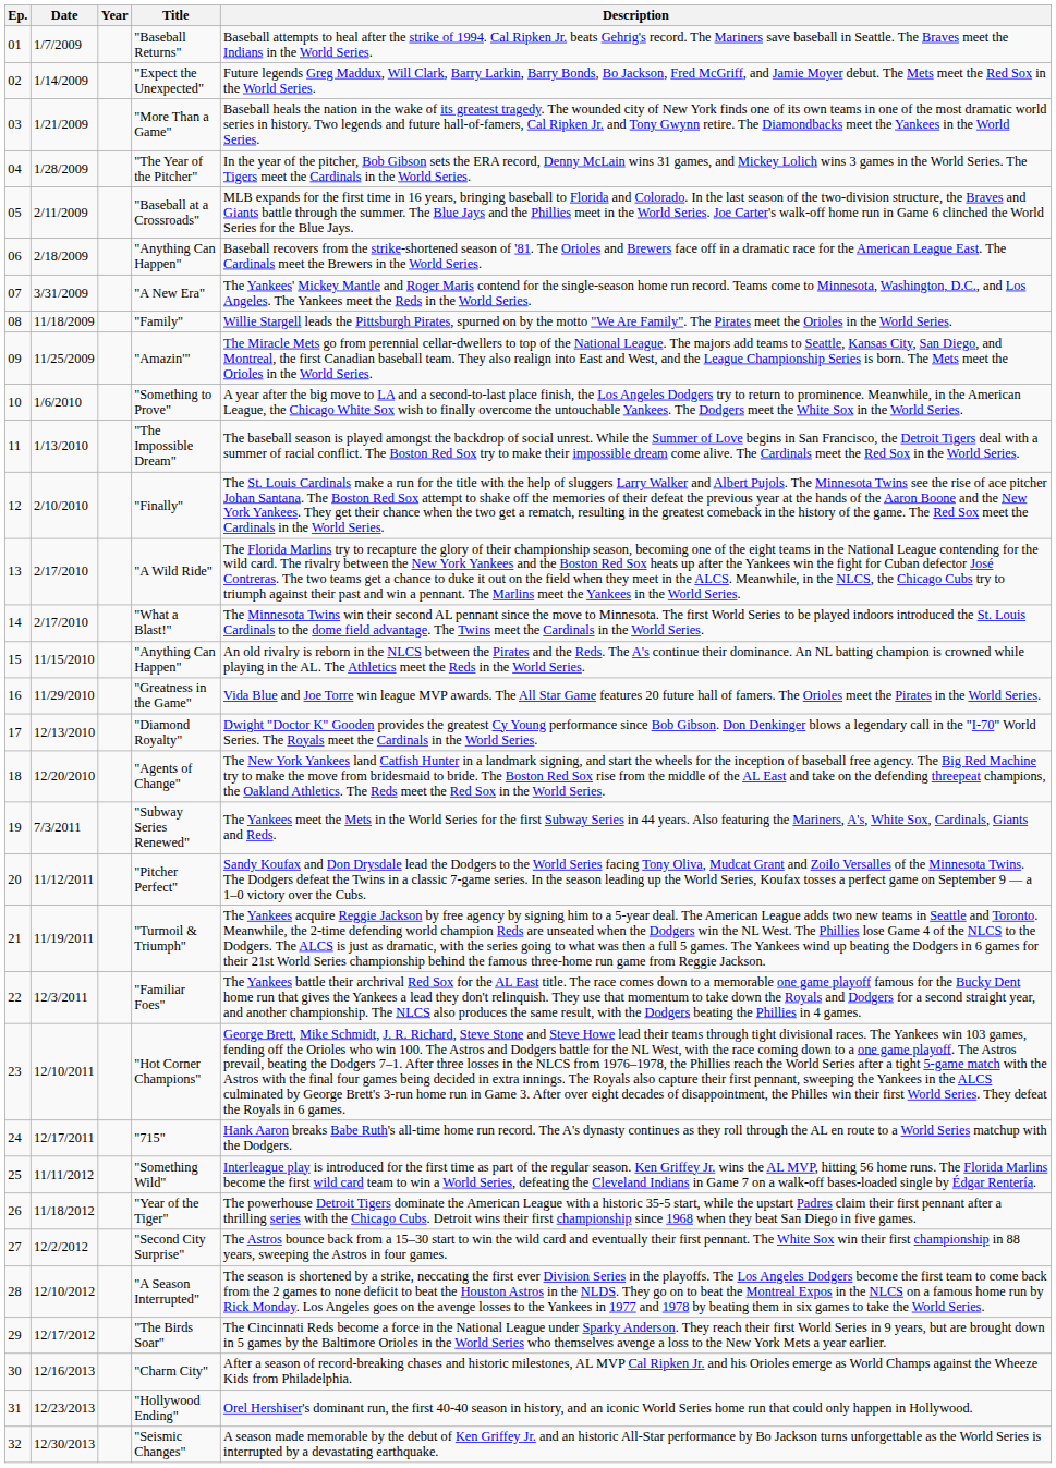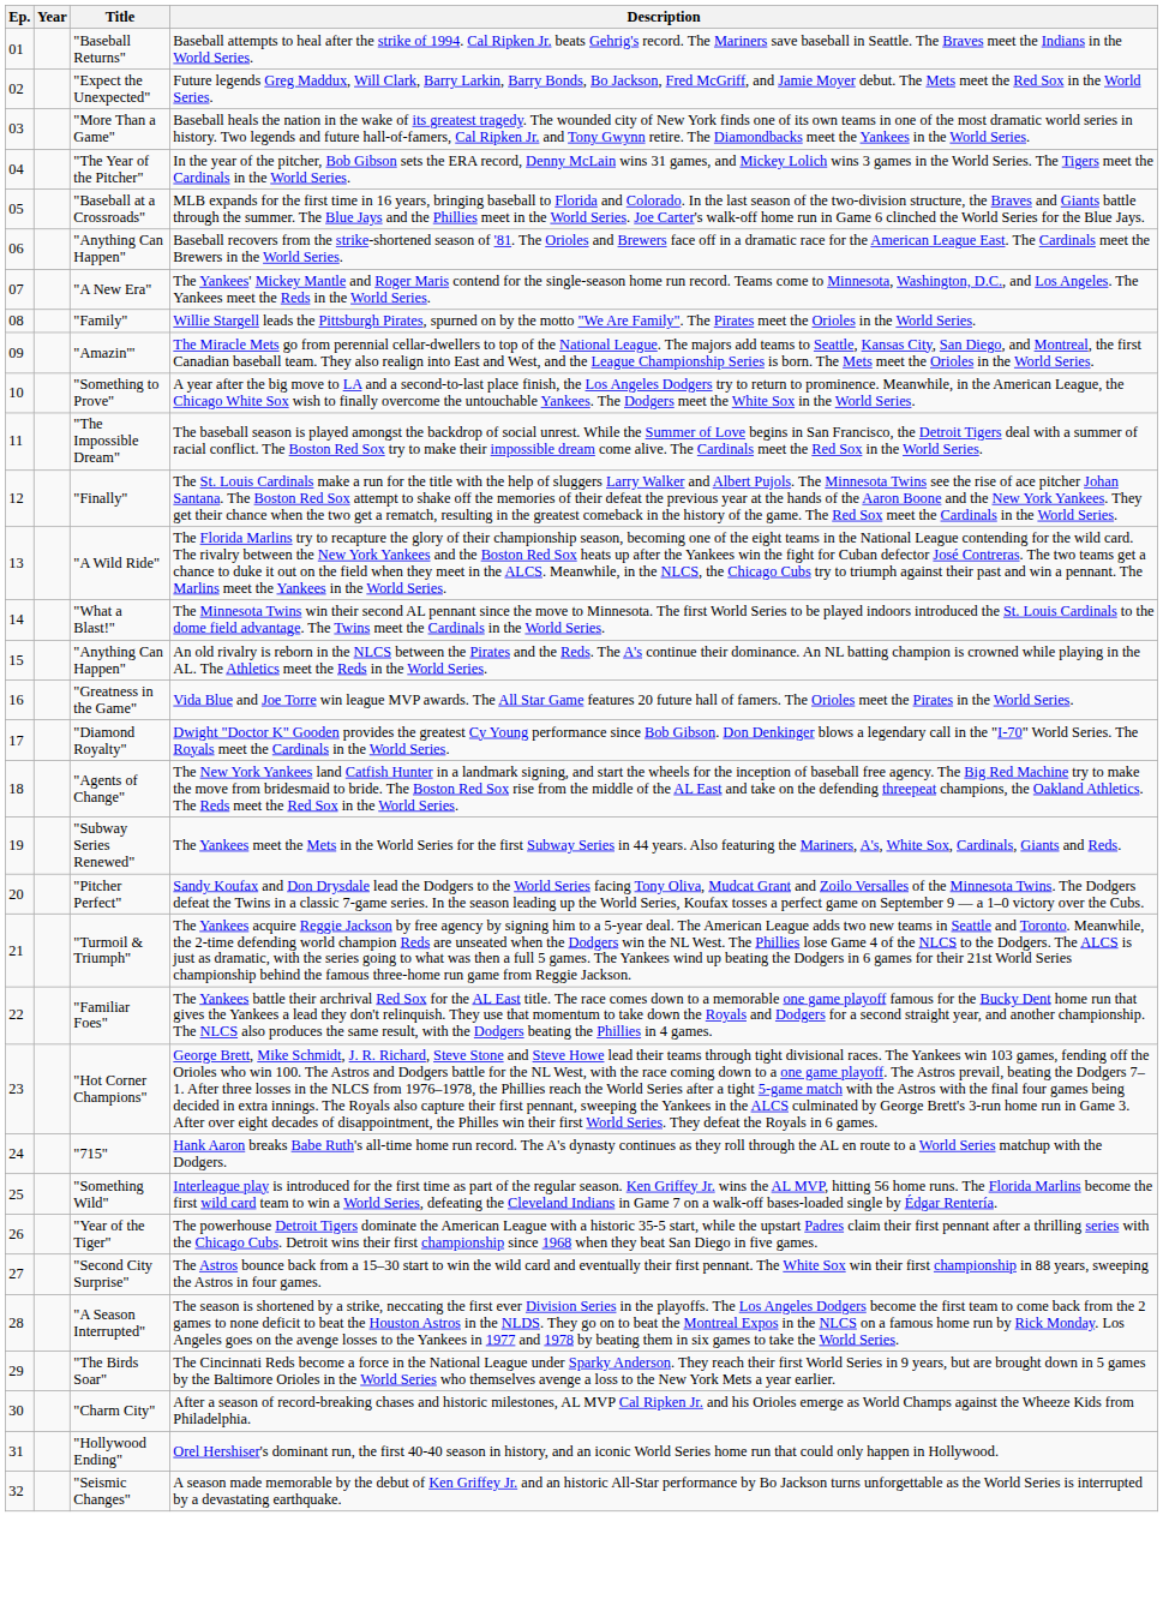- column: Date | 1/7/2009 | 1/14/2009 | 1/21/2009 | 1/28/2009 | 2/11/2009 | 2/18/2009 | 3/31/2009 | 11/18/2009 | 11/25/2009 | 1/6/2010 | 1/13/2010 | 2/10/2010 | 2/17/2010 | 2/17/2010 | 11/15/2010 | 11/29/2010 | 12/13/2010 | 12/20/2010 | 7/3/2011 | 11/12/2011 | 11/19/2011 | 12/3/2011 | 12/10/2011 | 12/17/2011 | 11/11/2012 | 11/18/2012 | 12/2/2012 | 12/10/2012 | 12/17/2012 | 12/16/2013 | 12/23/2013 | 12/30/2013
